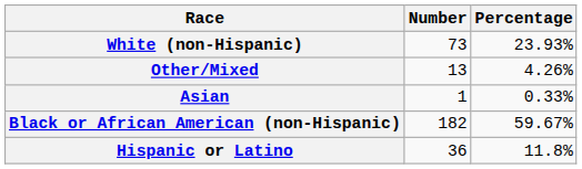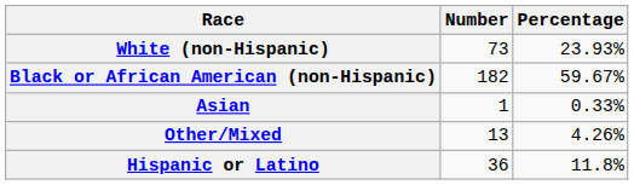rows swapped: Black or African American (non-Hispanic) <-> Other/Mixed
